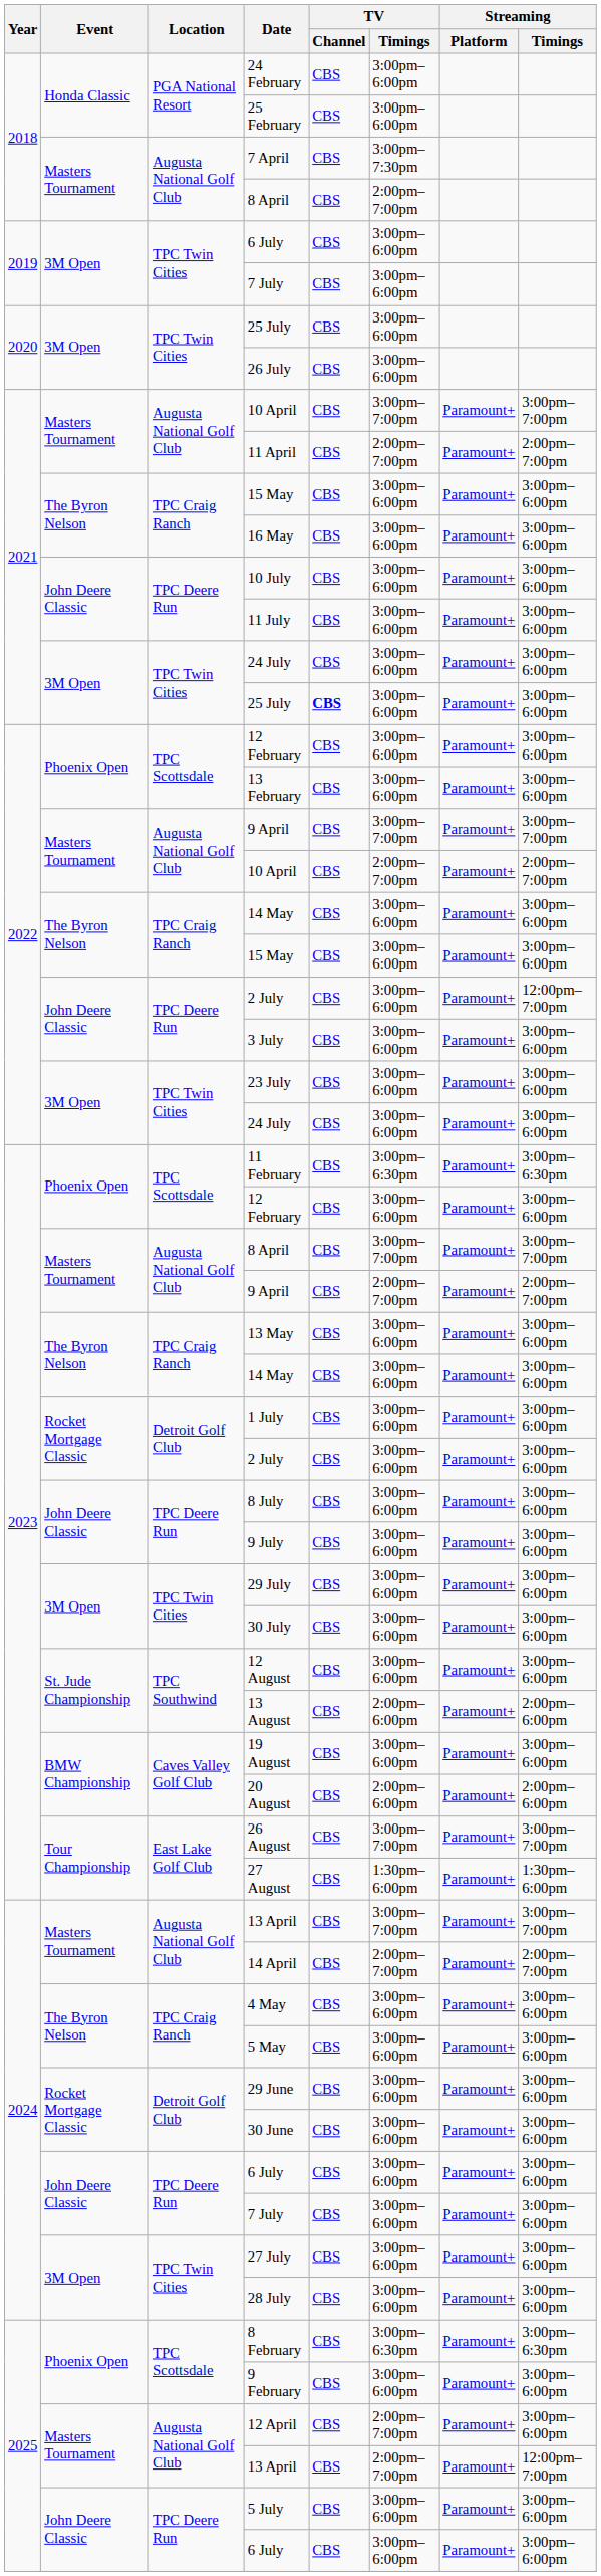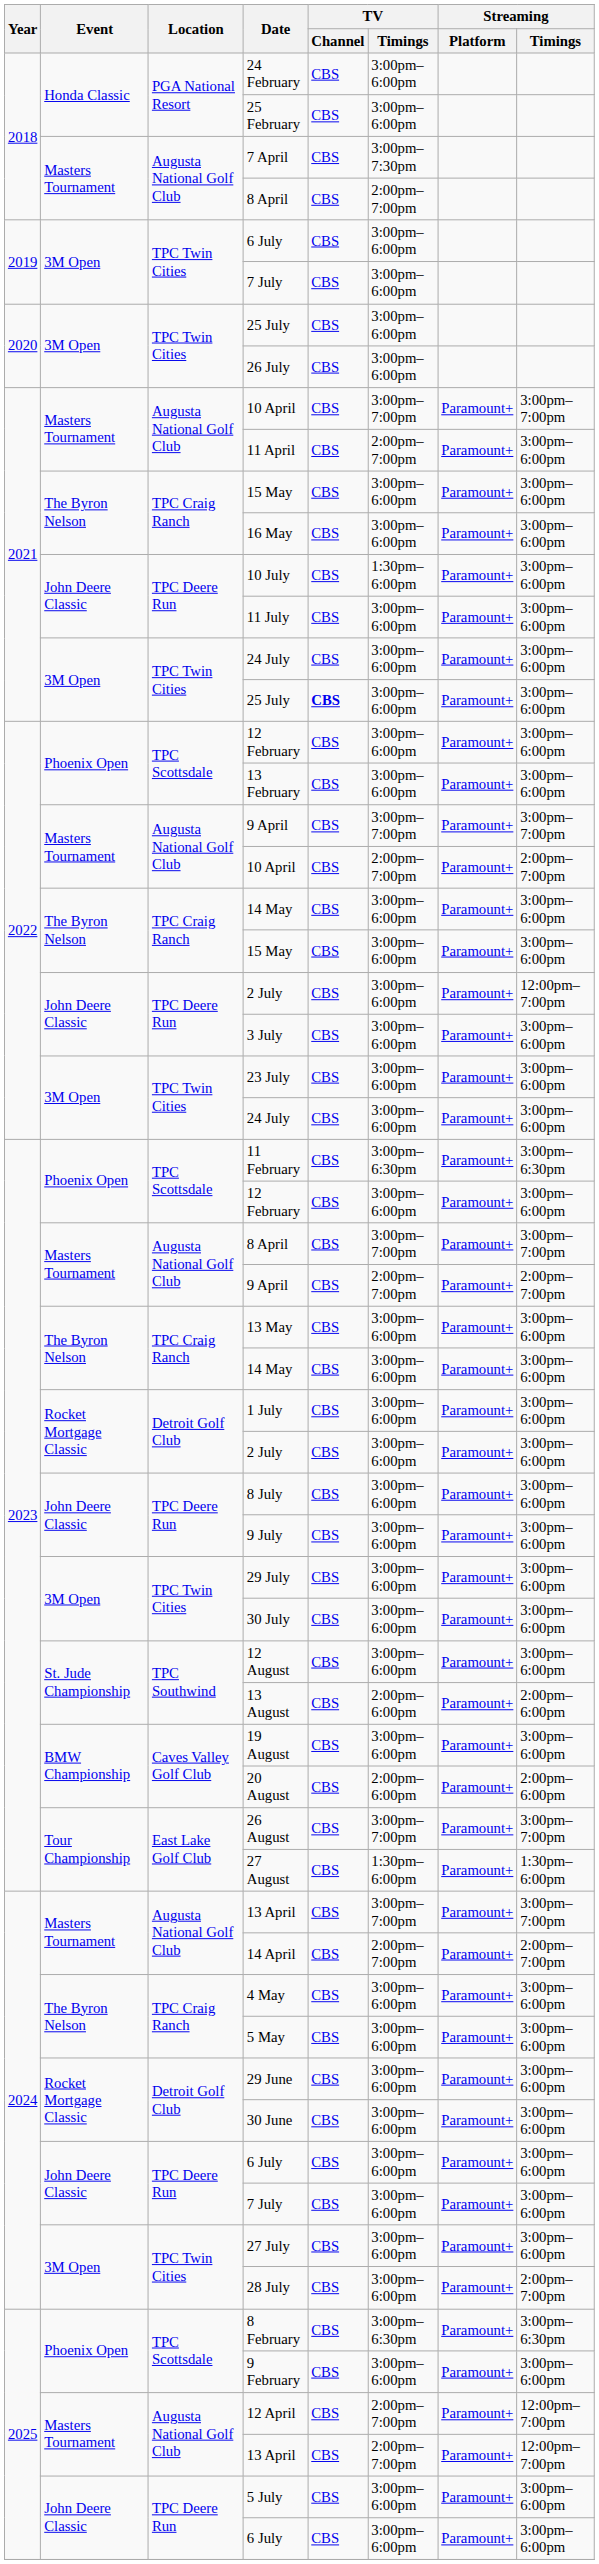11 April | Streaming / Timings: 2:00pm–7:00pm -> 3:00pm–6:00pm
10 July | TV / Timings: 3:00pm–6:00pm -> 1:30pm–6:00pm
28 July | Streaming / Timings: 3:00pm–6:00pm -> 2:00pm–7:00pm
12 April | Streaming / Timings: 3:00pm–6:00pm -> 12:00pm–7:00pm
